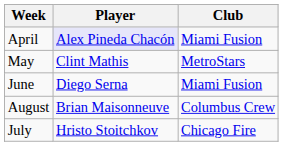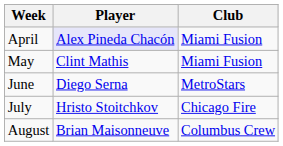May | Club: MetroStars -> Miami Fusion
June | Club: Miami Fusion -> MetroStars
rows swapped: July <-> August
